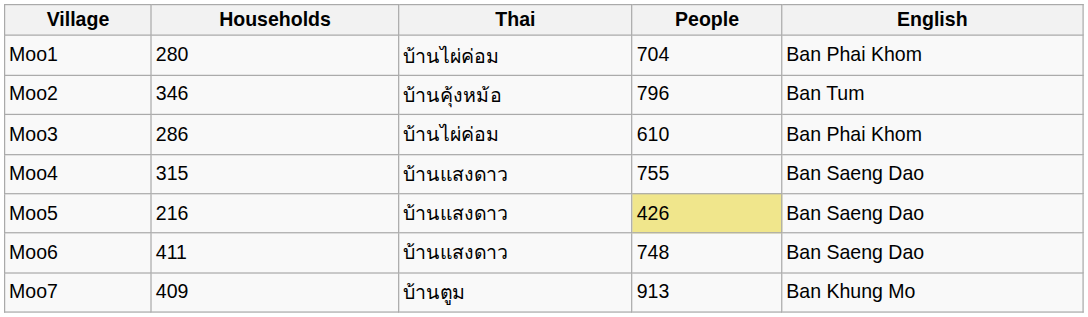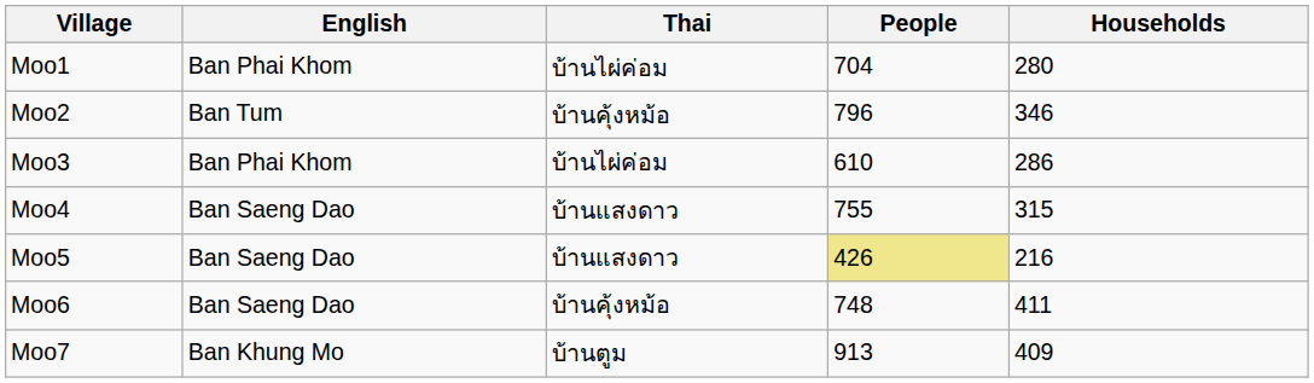columns swapped: English <-> Households
Moo6 | Thai: บ้านแสงดาว -> บ้านคุ้งหม้อ
